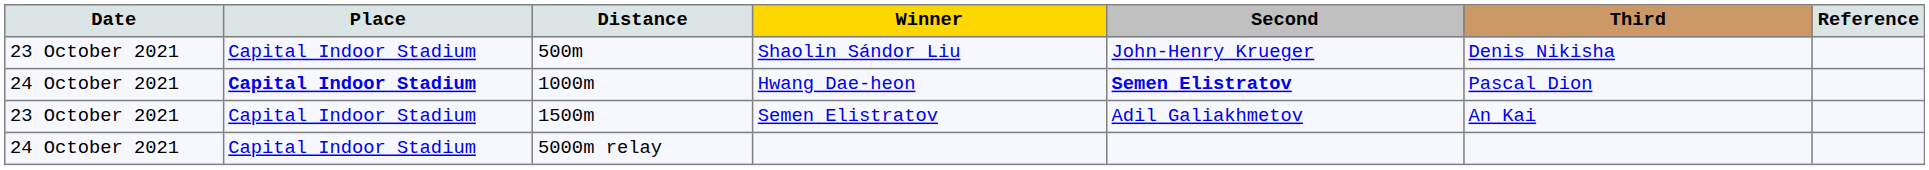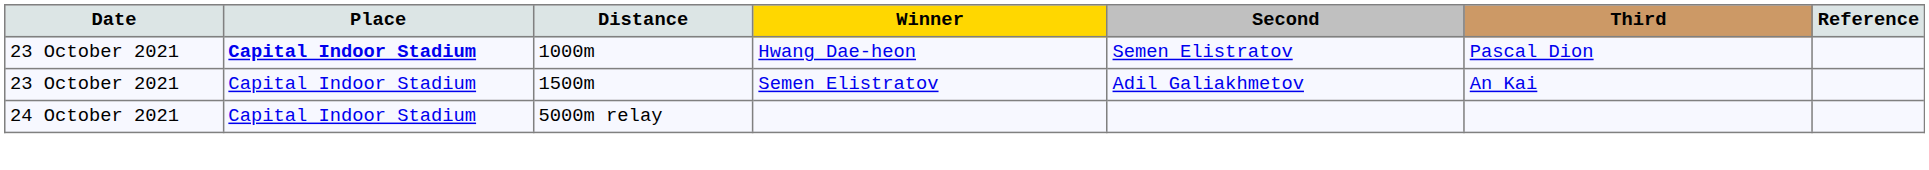- row: 23 October 2021 | Capital Indoor Stadium | 500m | Shaolin Sándor Liu | John-Henry Krueger | Denis Nikisha
Hwang Dae-heon | Date: 24 October 2021 -> 23 October 2021
Hwang Dae-heon | Second: bold -> normal
